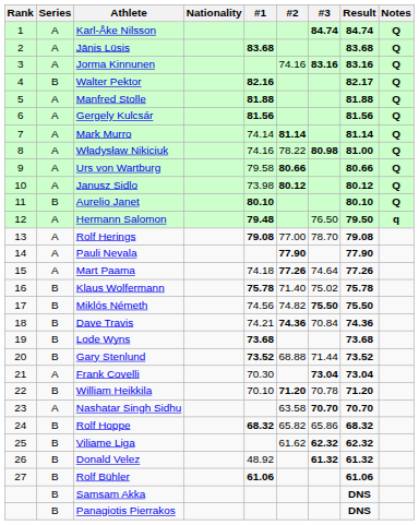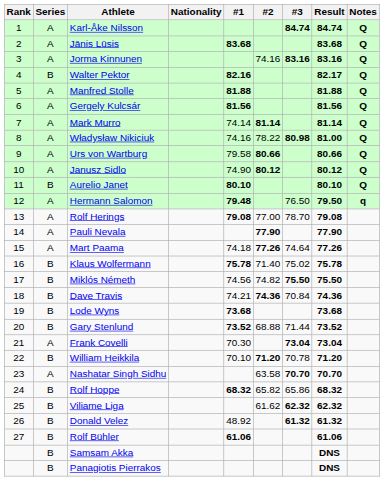Janusz Sidlo | #1: 73.98 -> 74.90
